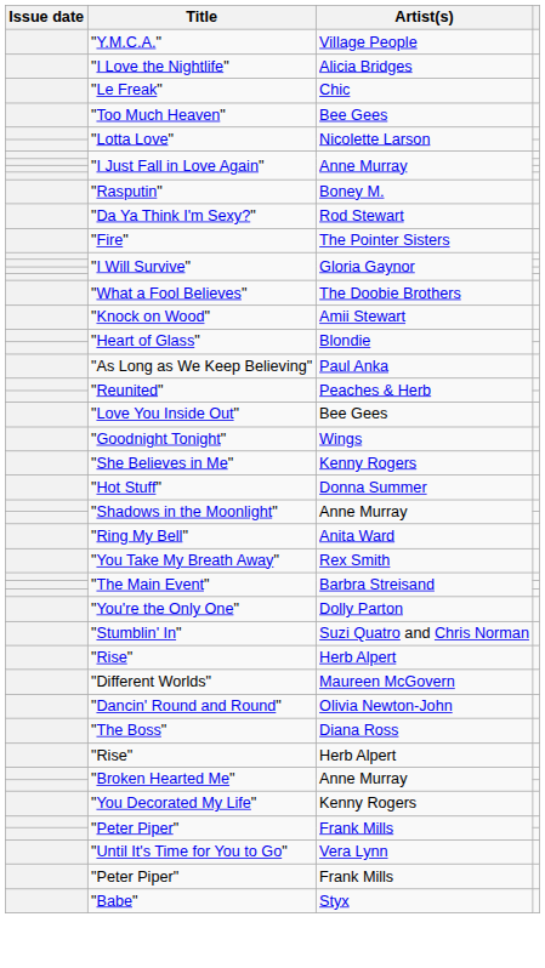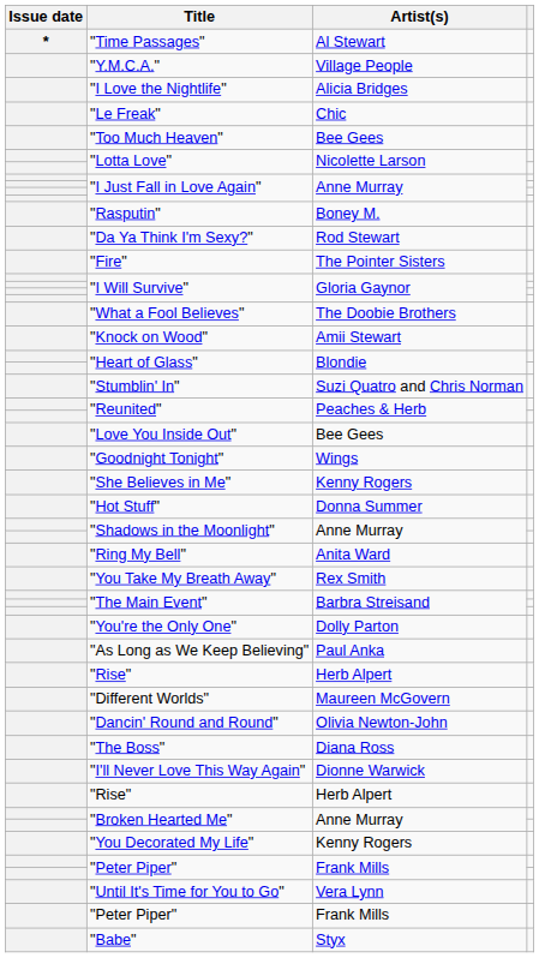+ row: * | "Time Passages" | Al Stewart
rows swapped: "Stumblin' In" <-> "As Long as We Keep Believing"
+ row: "I'll Never Love This Way Again" | Dionne Warwick
